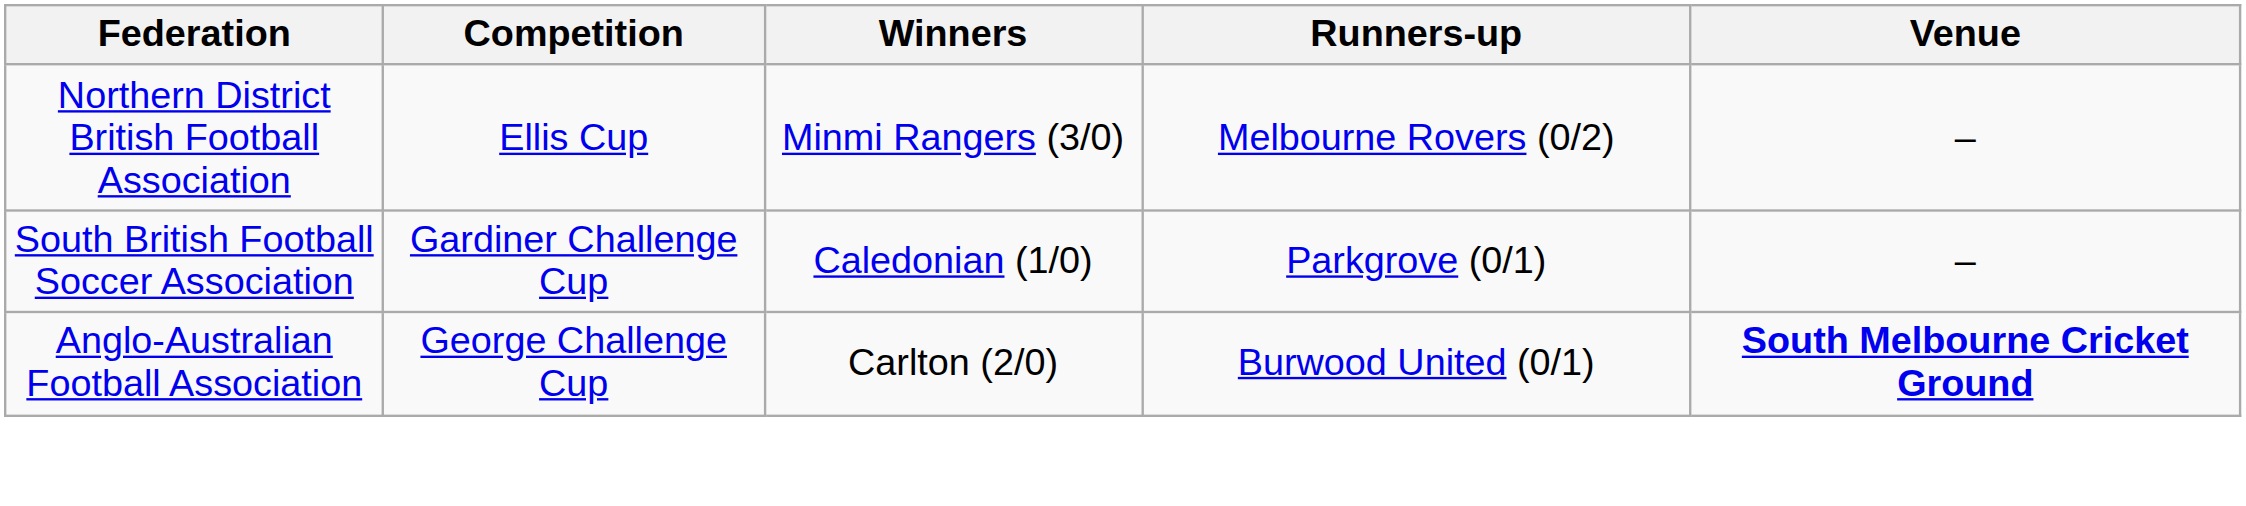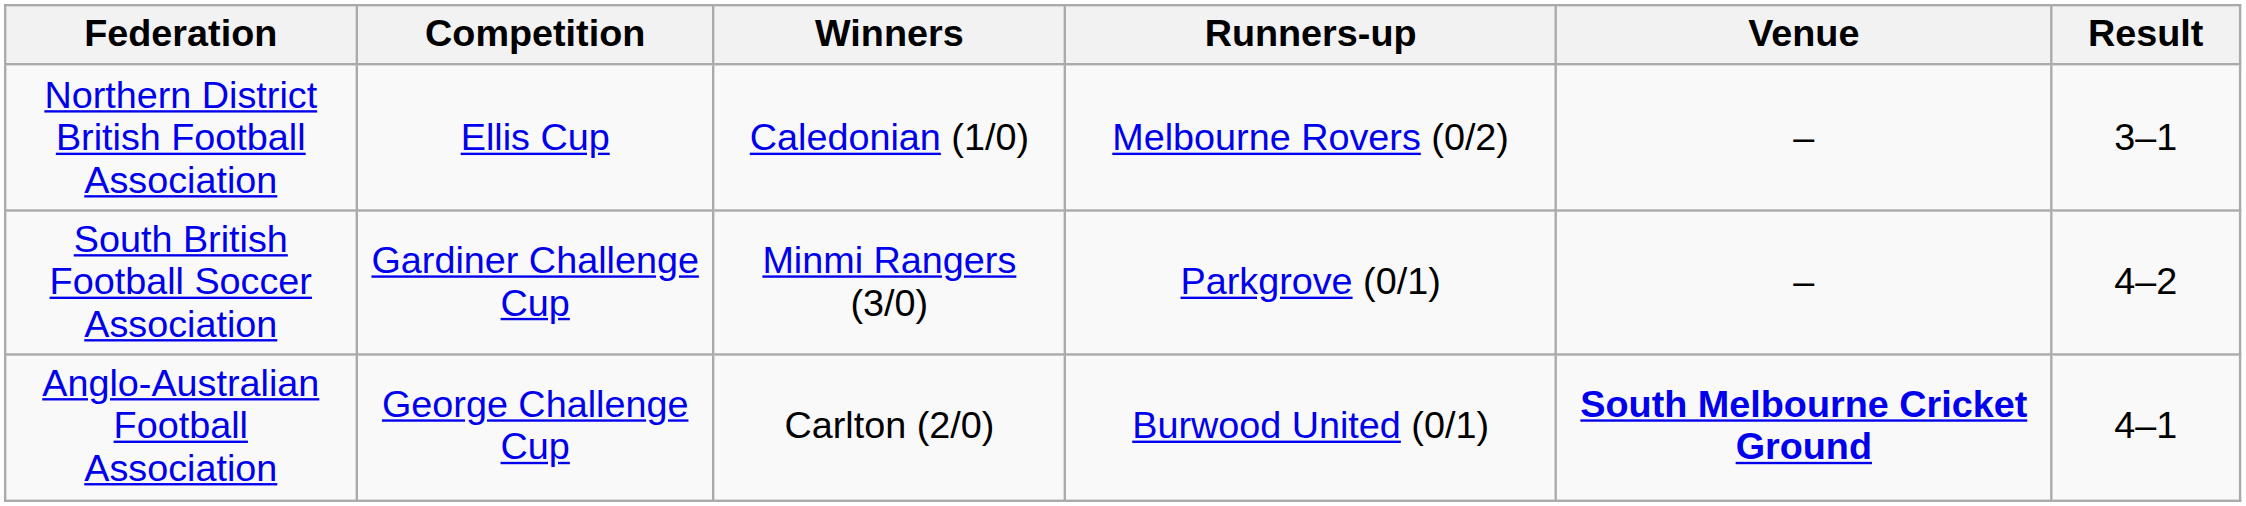+ column: Result | 3–1 | 4–2 | 4–1
Northern District British Football Association | Winners: Minmi Rangers (3/0) -> Caledonian (1/0)
South British Football Soccer Association | Winners: Caledonian (1/0) -> Minmi Rangers (3/0)
